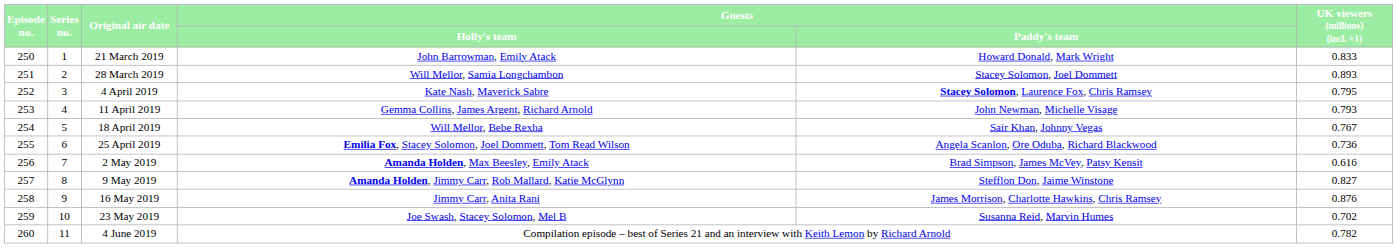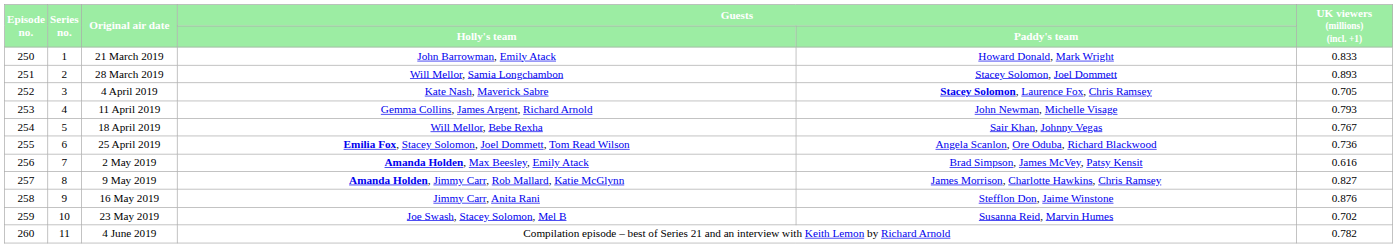4 April 2019 | UK viewers (millions) (incl. +1): 0.795 -> 0.705
9 May 2019 | Guests / Paddy's team: Stefflon Don, Jaime Winstone -> James Morrison, Charlotte Hawkins, Chris Ramsey
16 May 2019 | Guests / Paddy's team: James Morrison, Charlotte Hawkins, Chris Ramsey -> Stefflon Don, Jaime Winstone
